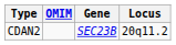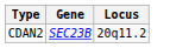- column: OMIM
